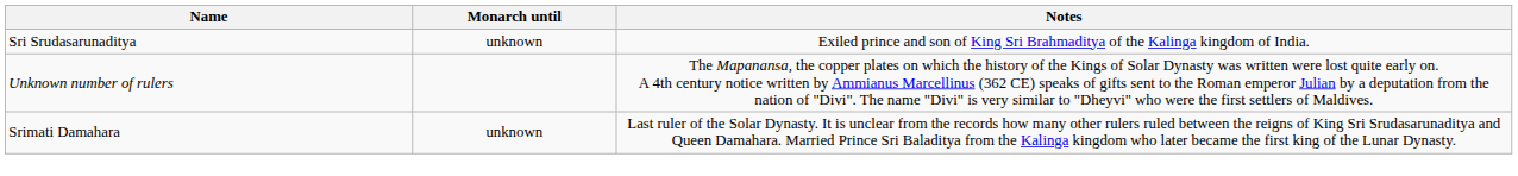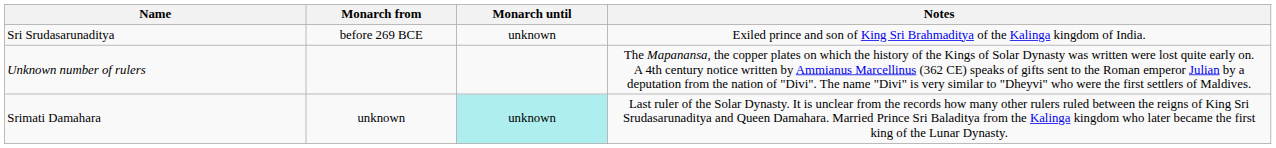+ column: Monarch from | before 269 BCE | unknown
Srimati Damahara | Monarch until: no background -> paleturquoise background
